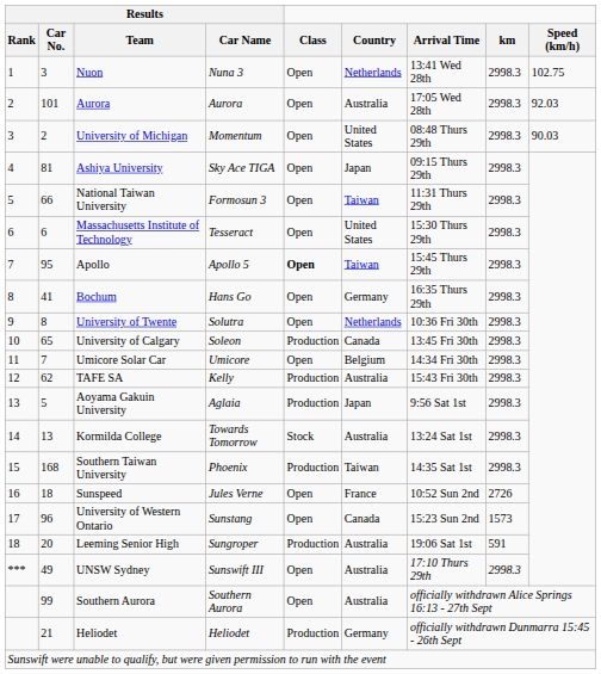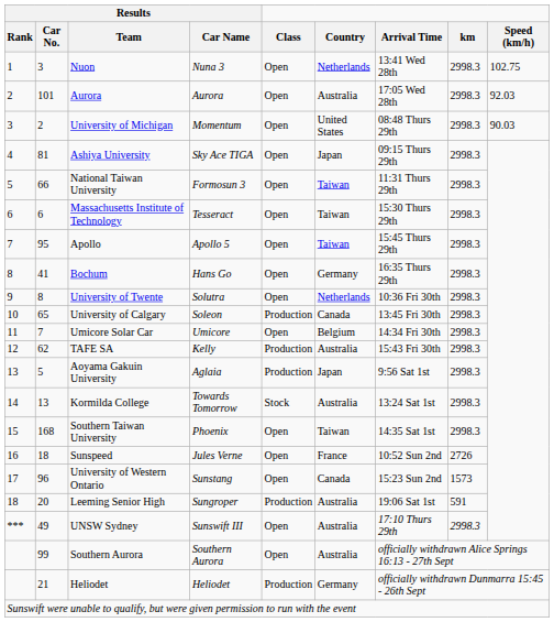Massachusetts Institute of Technology | Country: United States -> Taiwan
Apollo | Class: bold -> normal
Southern Taiwan University | Class: Production -> Open
